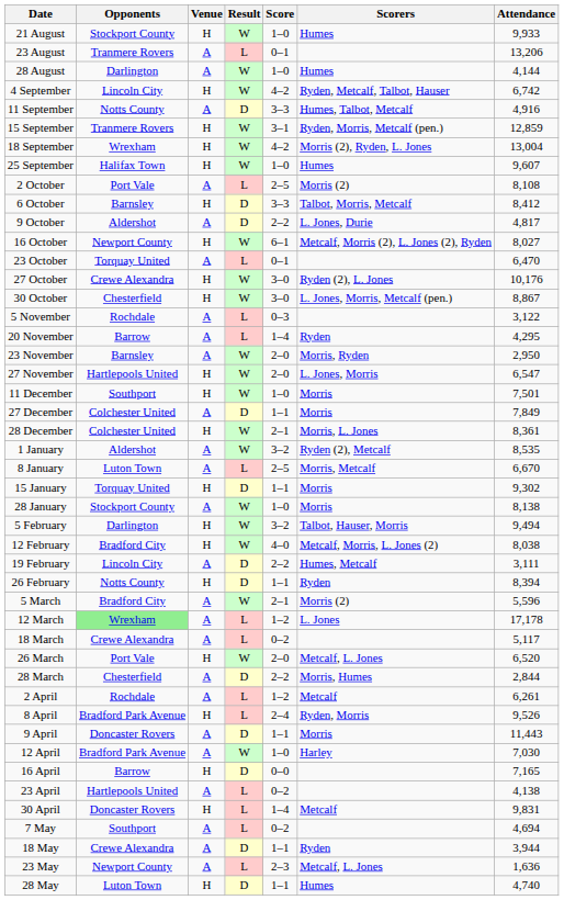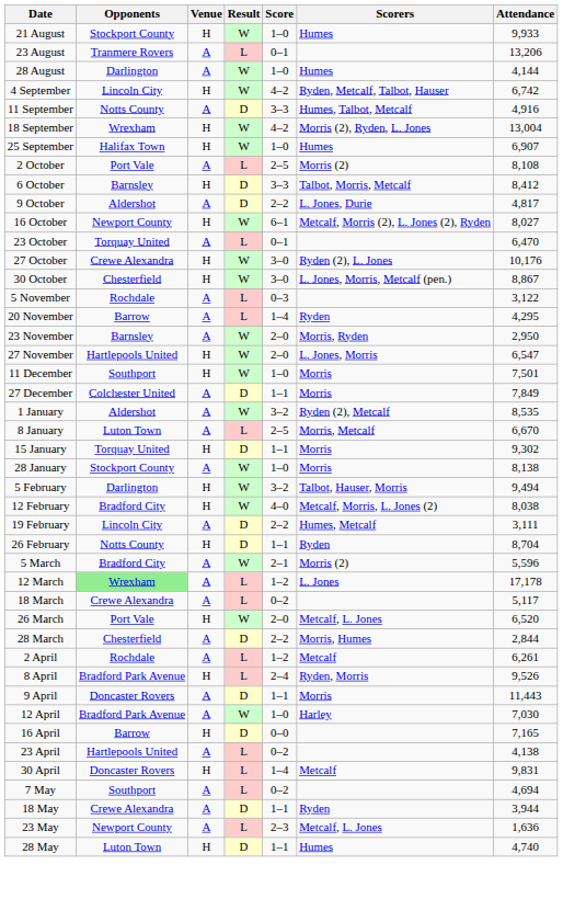- row: 15 September | Tranmere Rovers | H | W | 3–1 | Ryden, Morris, Metcalf (pen.) | 12,859
25 September | Attendance: 9,607 -> 6,907
- row: 28 December | Colchester United | H | W | 2–1 | Morris, L. Jones | 8,361
26 February | Attendance: 8,394 -> 8,704
